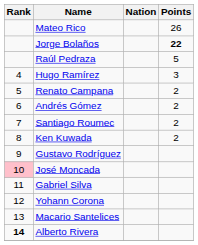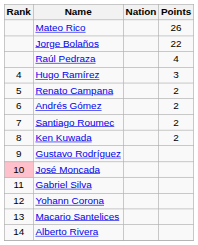Jorge Bolaños | Points: bold -> normal
Raúl Pedraza | Points: 5 -> 4
Alberto Rivera | Rank: bold -> normal
